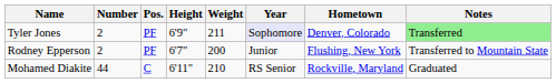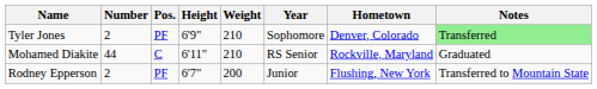Tyler Jones | Weight: 211 -> 210
Tyler Jones | Year: lavender background -> no background
rows swapped: Rodney Epperson <-> Mohamed Diakite
